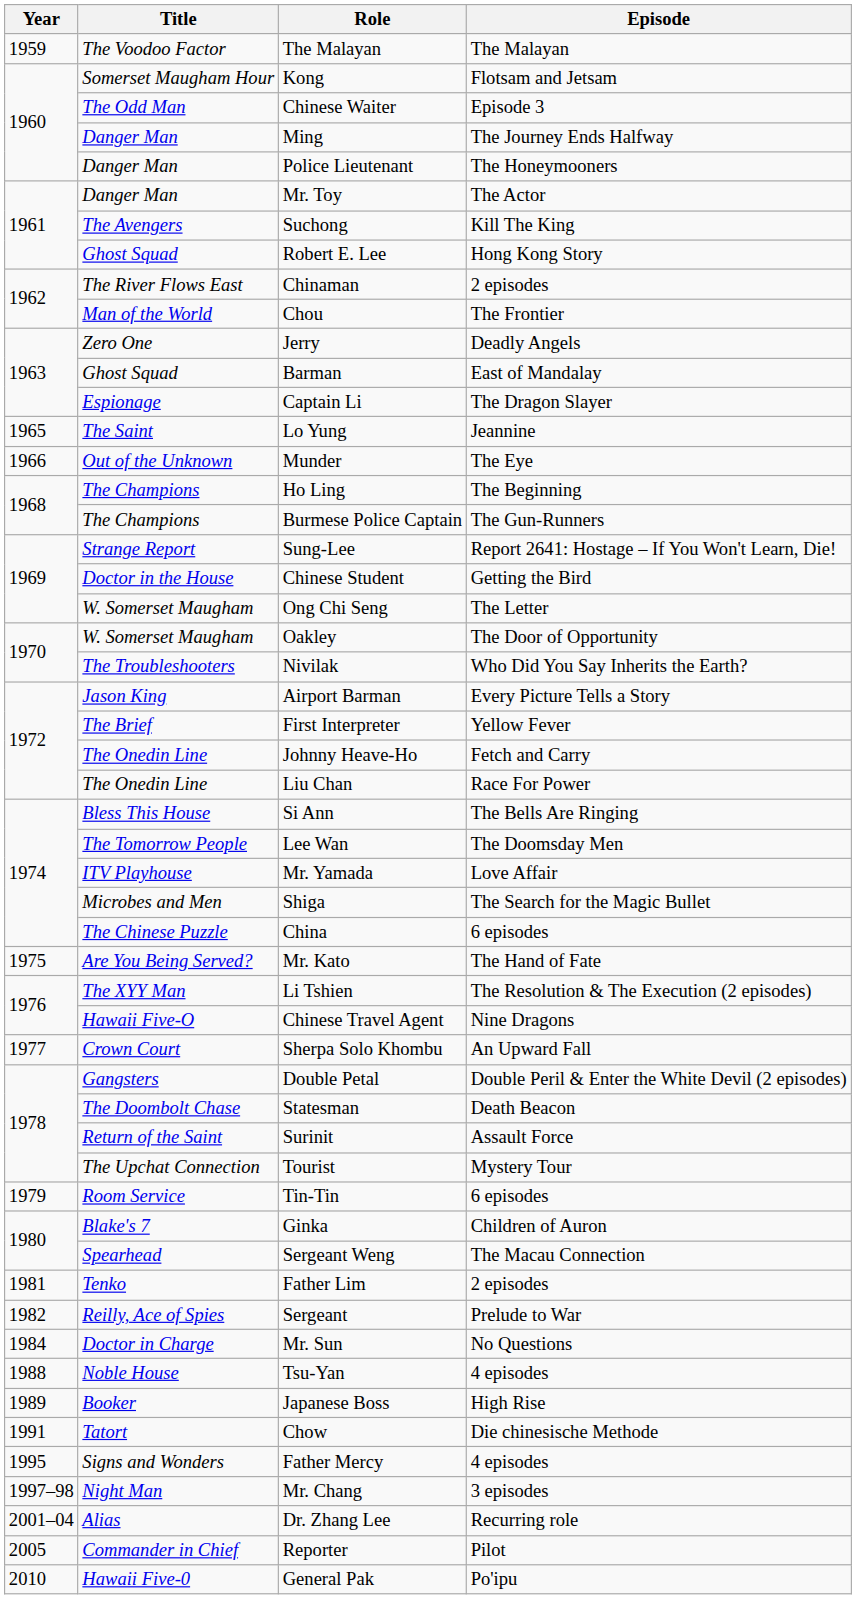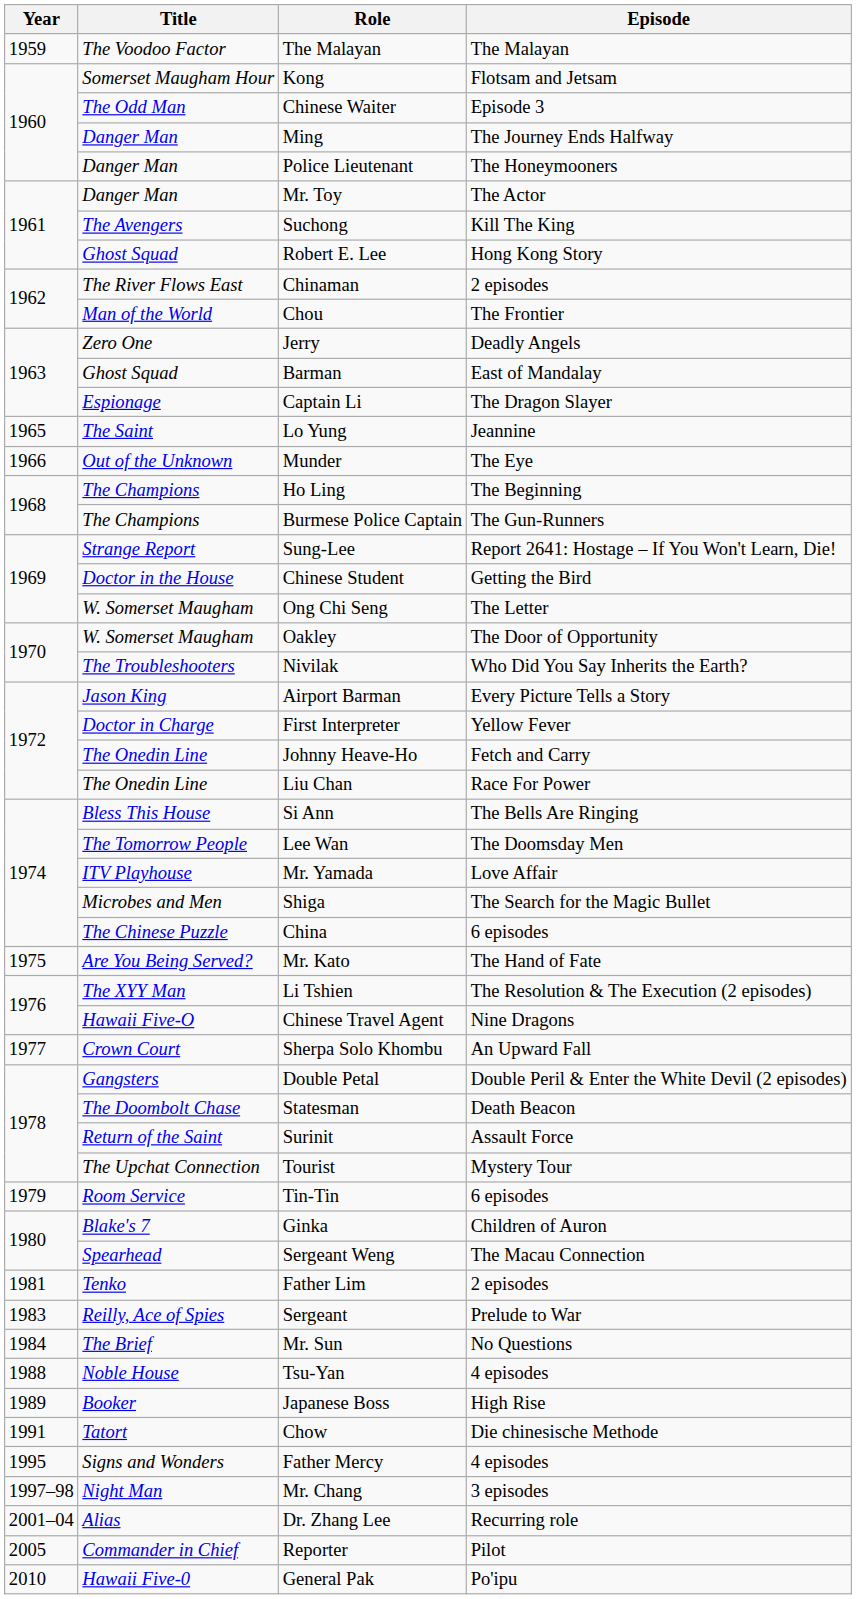First Interpreter | Title: The Brief -> Doctor in Charge
Sergeant | Year: 1982 -> 1983
Mr. Sun | Title: Doctor in Charge -> The Brief
